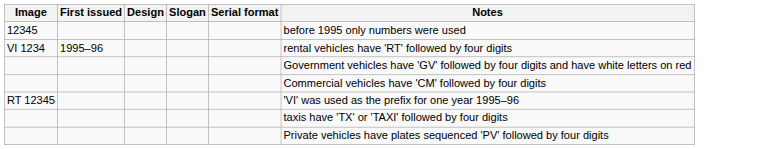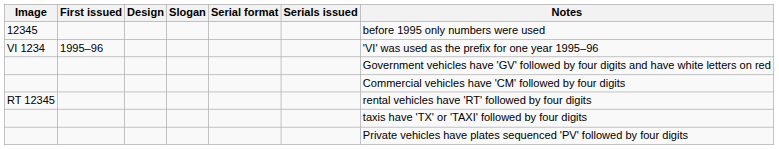+ column: Serials issued
VI 1234 | Notes: rental vehicles have 'RT' followed by four digits -> 'VI' was used as the prefix for one year 1995–96
RT 12345 | Notes: 'VI' was used as the prefix for one year 1995–96 -> rental vehicles have 'RT' followed by four digits
